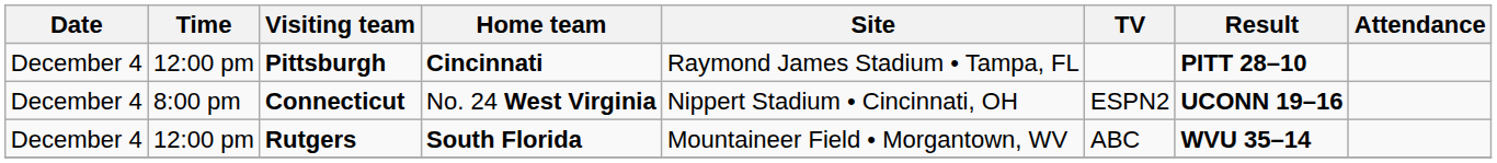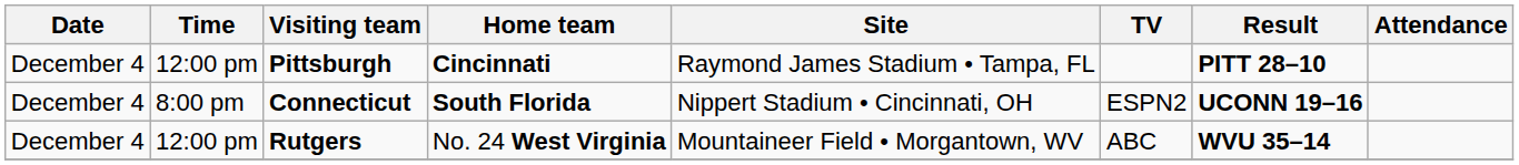Connecticut | Home team: No. 24 West Virginia -> South Florida
Rutgers | Home team: South Florida -> No. 24 West Virginia
